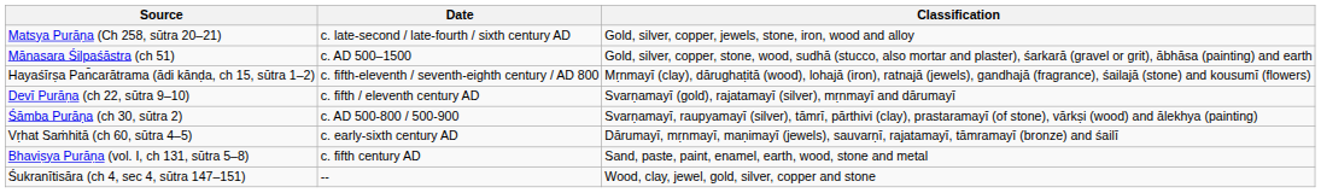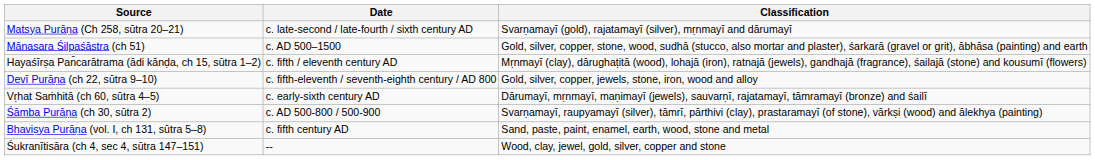Matsya Purāṇa (Ch 258, sūtra 20–21) | Classification: Gold, silver, copper, jewels, stone, iron, wood and alloy -> Svarṇamayī (gold), rajatamayī (silver), mṛnmayī and dārumayī
Hayaśīrṣa Pan̄carātrama (ādi kānḍa, ch 15, sūtra 1–2) | Date: c. fifth-eleventh / seventh-eighth century / AD 800 -> c. fifth / eleventh century AD
Devī Purāṇa (ch 22, sūtra 9–10) | Date: c. fifth / eleventh century AD -> c. fifth-eleventh / seventh-eighth century / AD 800
Devī Purāṇa (ch 22, sūtra 9–10) | Classification: Svarṇamayī (gold), rajatamayī (silver), mṛnmayī and dārumayī -> Gold, silver, copper, jewels, stone, iron, wood and alloy
rows swapped: Vṛhat Saṁhitā (ch 60, sūtra 4–5) <-> Śāmba Purāṇa (ch 30, sūtra 2)
